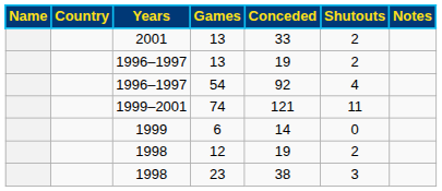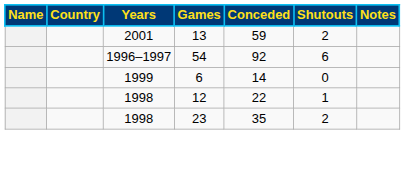2001 / 13 | Conceded: 33 -> 59
- row: 1996–1997 | 13 | 19 | 2
54 | Shutouts: 4 -> 6
- row: 1999–2001 | 74 | 121 | 11
12 | Conceded: 19 -> 22
12 | Shutouts: 2 -> 1
23 | Conceded: 38 -> 35
23 | Shutouts: 3 -> 2
